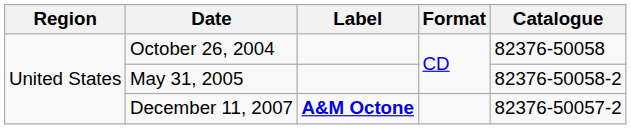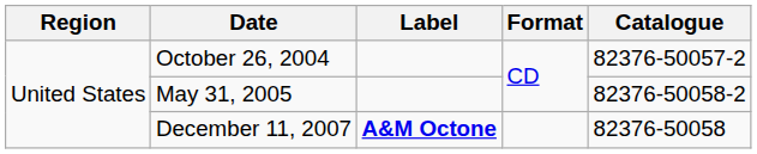October 26, 2004 | Catalogue: 82376-50058 -> 82376-50057-2
December 11, 2007 | Catalogue: 82376-50057-2 -> 82376-50058
